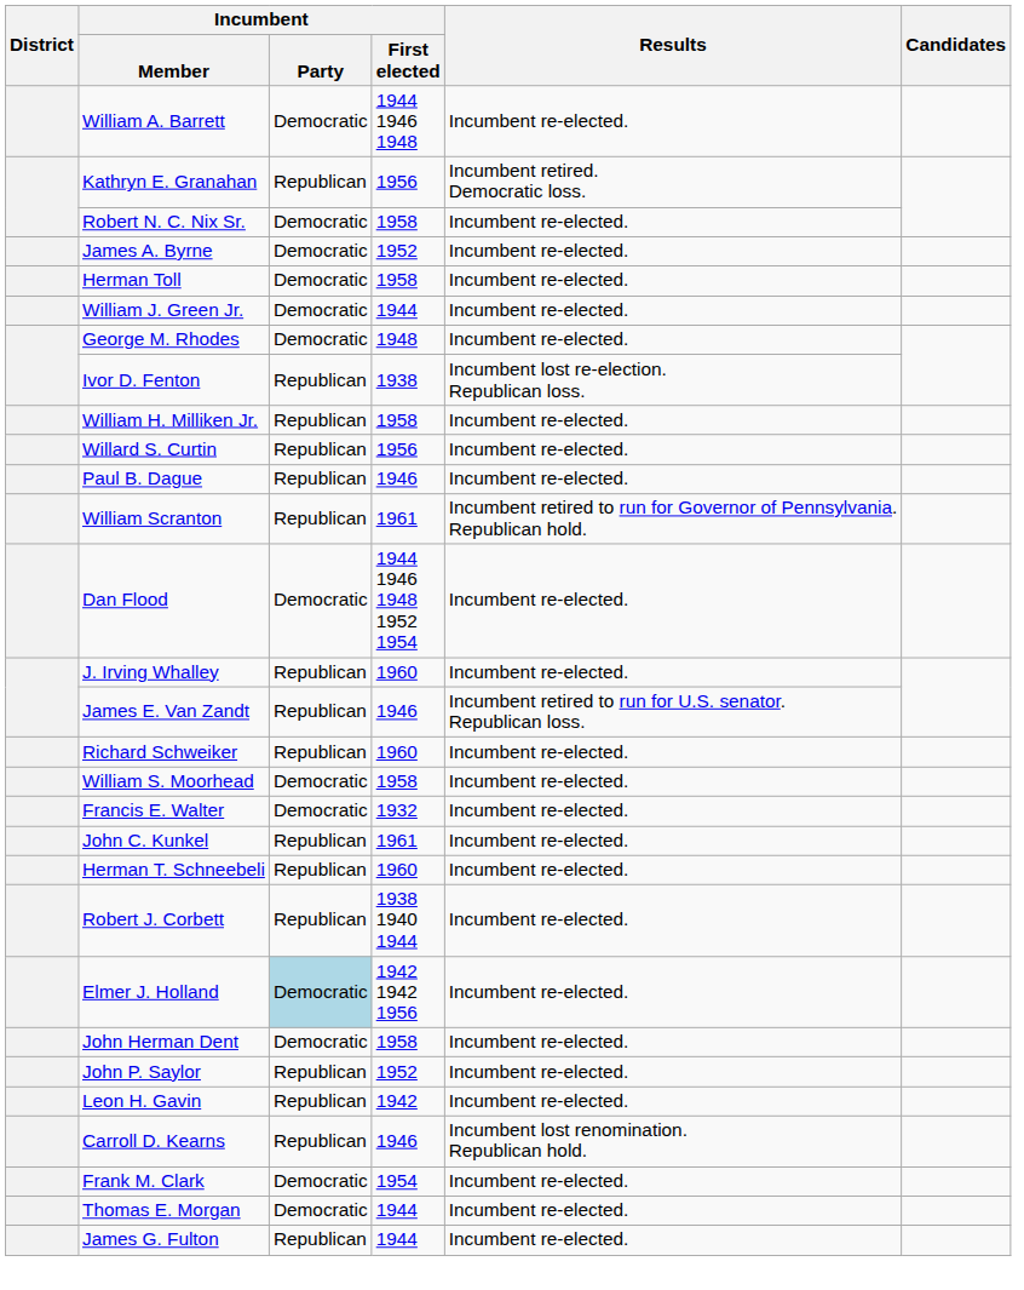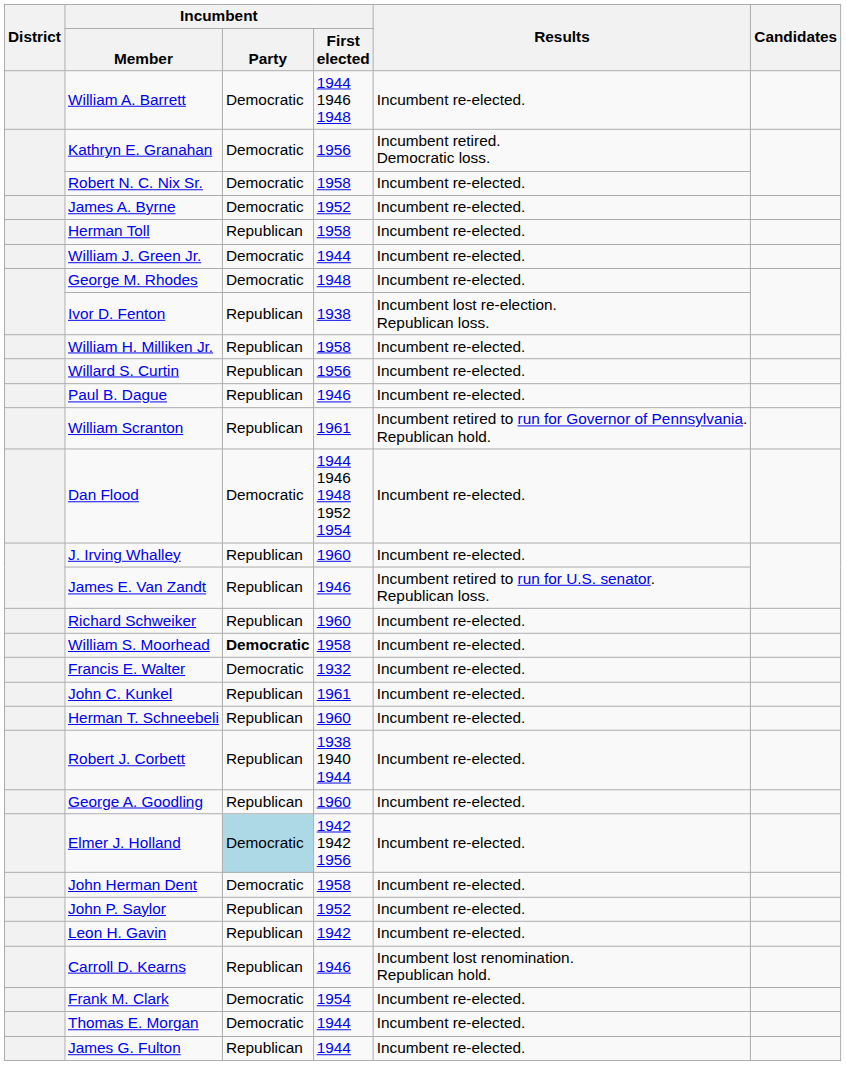Kathryn E. Granahan | Incumbent / Party: Republican -> Democratic
Herman Toll | Incumbent / Party: Democratic -> Republican
William S. Moorhead | Incumbent / Party: normal -> bold
+ row: George A. Goodling | Republican | 1960 | Incumbent re-elected.
